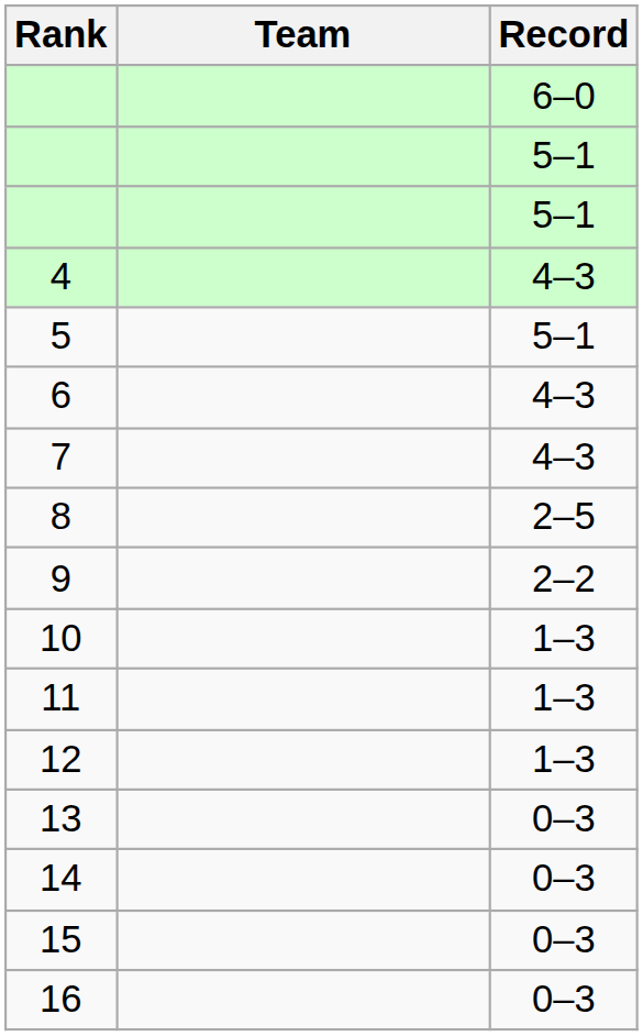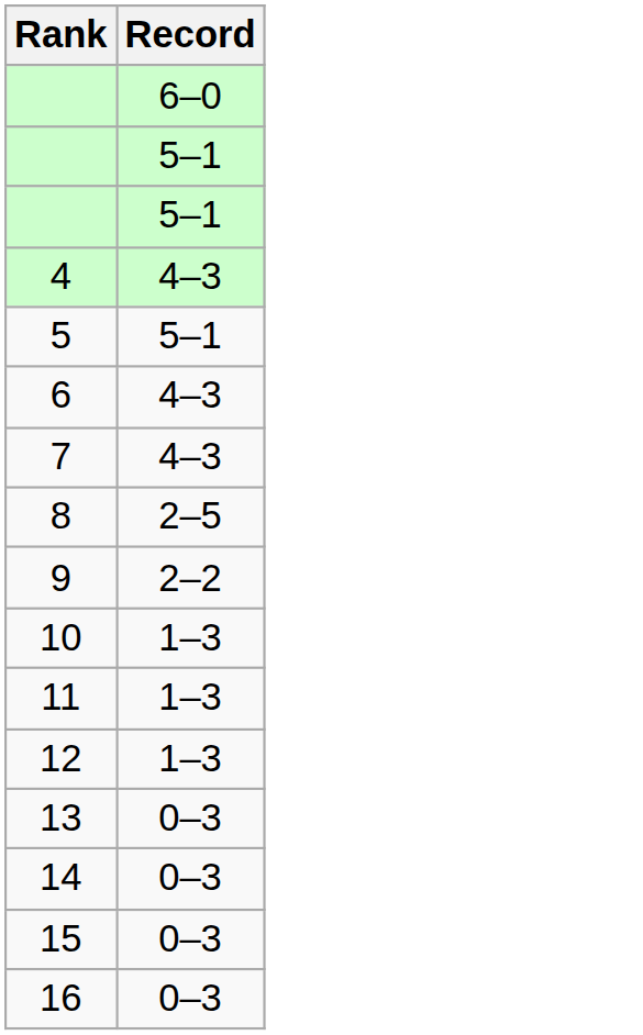- column: Team
